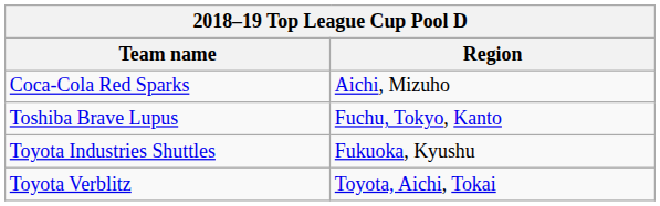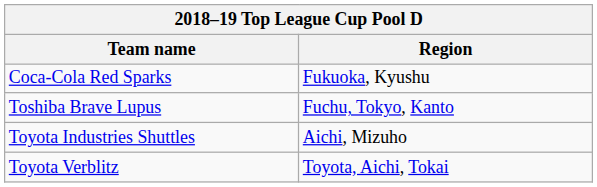Coca-Cola Red Sparks | Region: Aichi, Mizuho -> Fukuoka, Kyushu
Toyota Industries Shuttles | Region: Fukuoka, Kyushu -> Aichi, Mizuho
